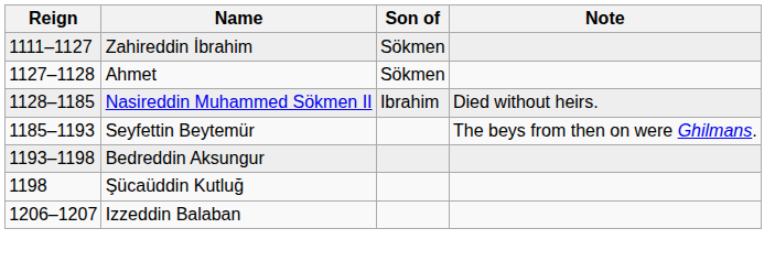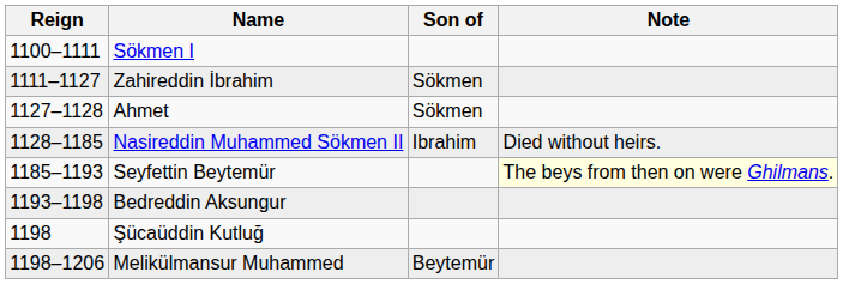+ row: 1100–1111 | Sökmen I
Seyfettin Beytemür | Note: no background -> lightyellow background
+ row: 1198–1206 | Melikülmansur Muhammed | Beytemür
- row: 1206–1207 | Izzeddin Balaban
